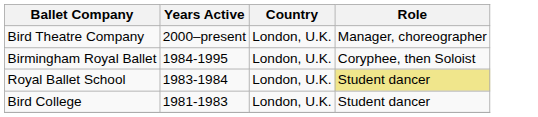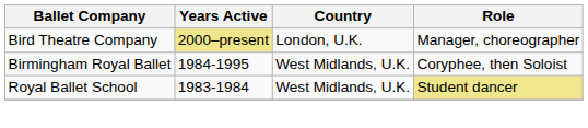Bird Theatre Company | Years Active: no background -> khaki background
Birmingham Royal Ballet | Country: London, U.K. -> West Midlands, U.K.
Royal Ballet School | Country: London, U.K. -> West Midlands, U.K.
- row: Bird College | 1981-1983 | London, U.K. | Student dancer
